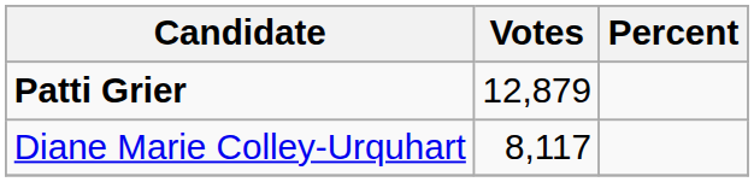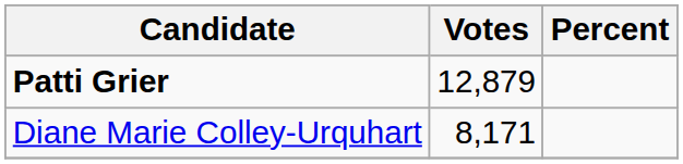Diane Marie Colley-Urquhart | Votes: 8,117 -> 8,171
